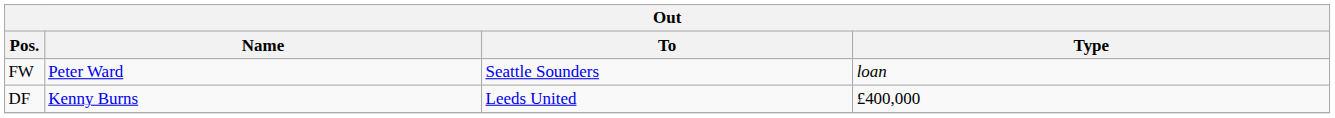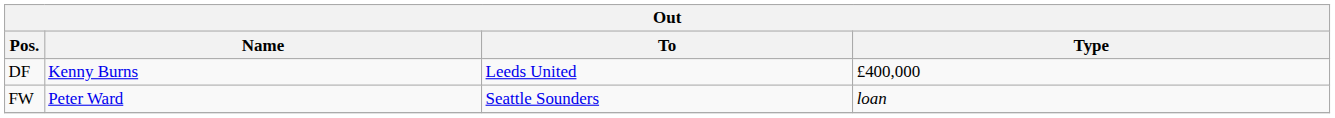rows swapped: DF <-> FW
